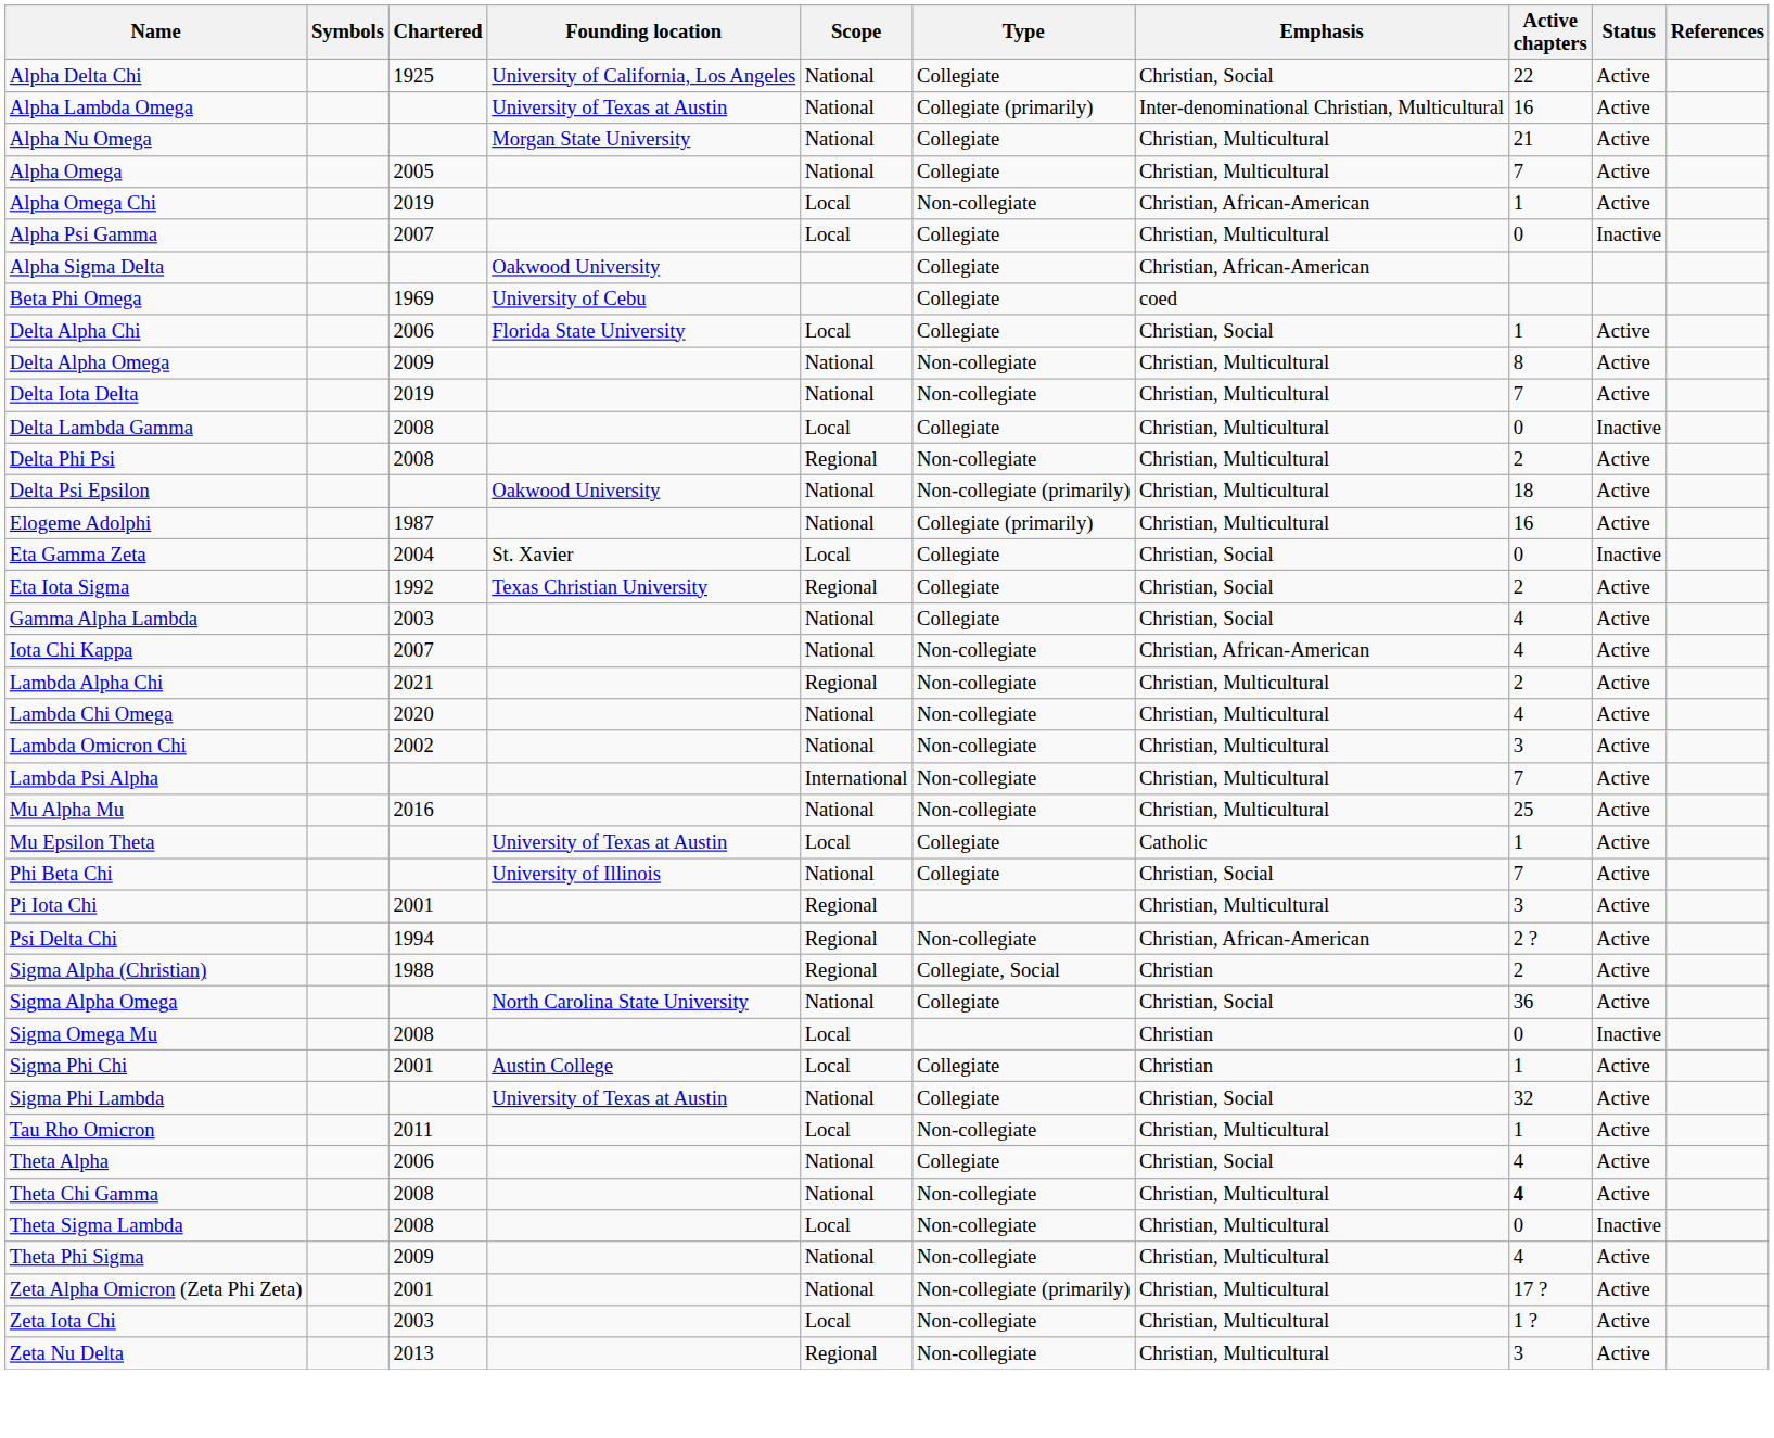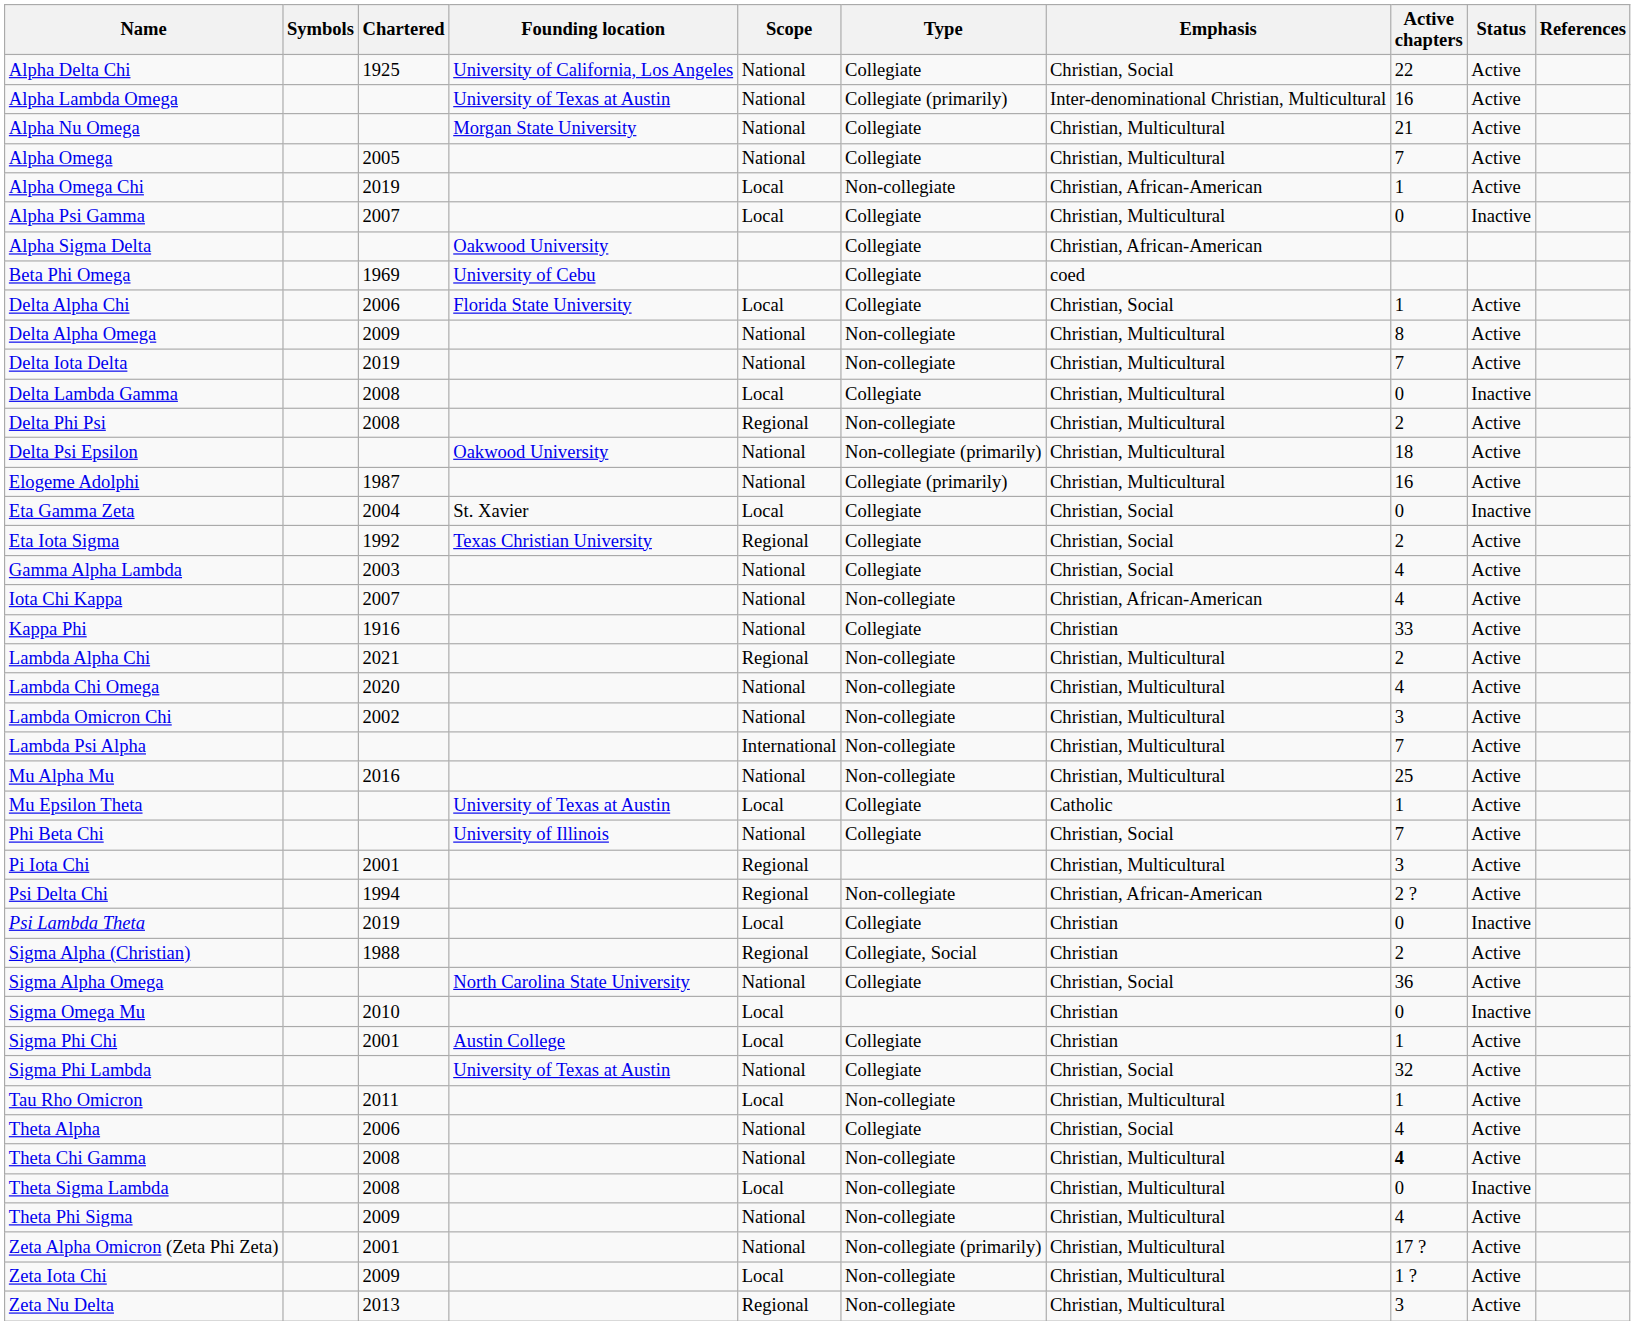+ row: Kappa Phi | 1916 | National | Collegiate | Christian | 33 | Active
+ row: Psi Lambda Theta | 2019 | Local | Collegiate | Christian | 0 | Inactive
Sigma Omega Mu | Chartered: 2008 -> 2010
Zeta Iota Chi | Chartered: 2003 -> 2009
